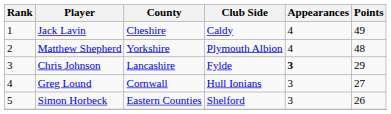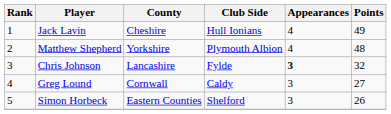Jack Lavin | Club Side: Caldy -> Hull Ionians
Chris Johnson | Points: 29 -> 32
Greg Lound | Club Side: Hull Ionians -> Caldy
